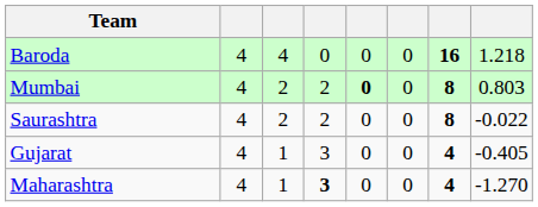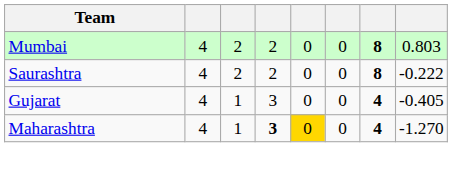- row: Baroda | 4 | 4 | 0 | 0 | 0 | 16 | 1.218
Mumbai | column 5: bold -> normal
Saurashtra | column 8: -0.022 -> -0.222
Maharashtra | column 5: no background -> gold background
